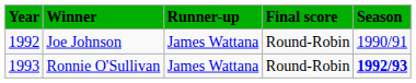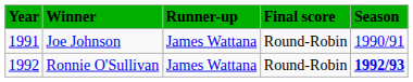Joe Johnson | Year: 1992 -> 1991
Ronnie O'Sullivan | Year: 1993 -> 1992
